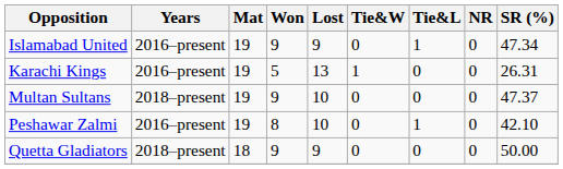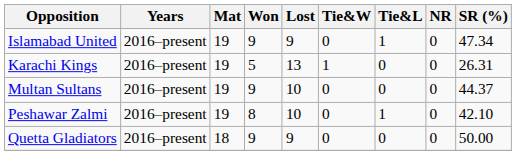Multan Sultans | Years: 2018–present -> 2016–present
Multan Sultans | SR (%): 47.37 -> 44.37
Quetta Gladiators | Years: 2018–present -> 2016–present
